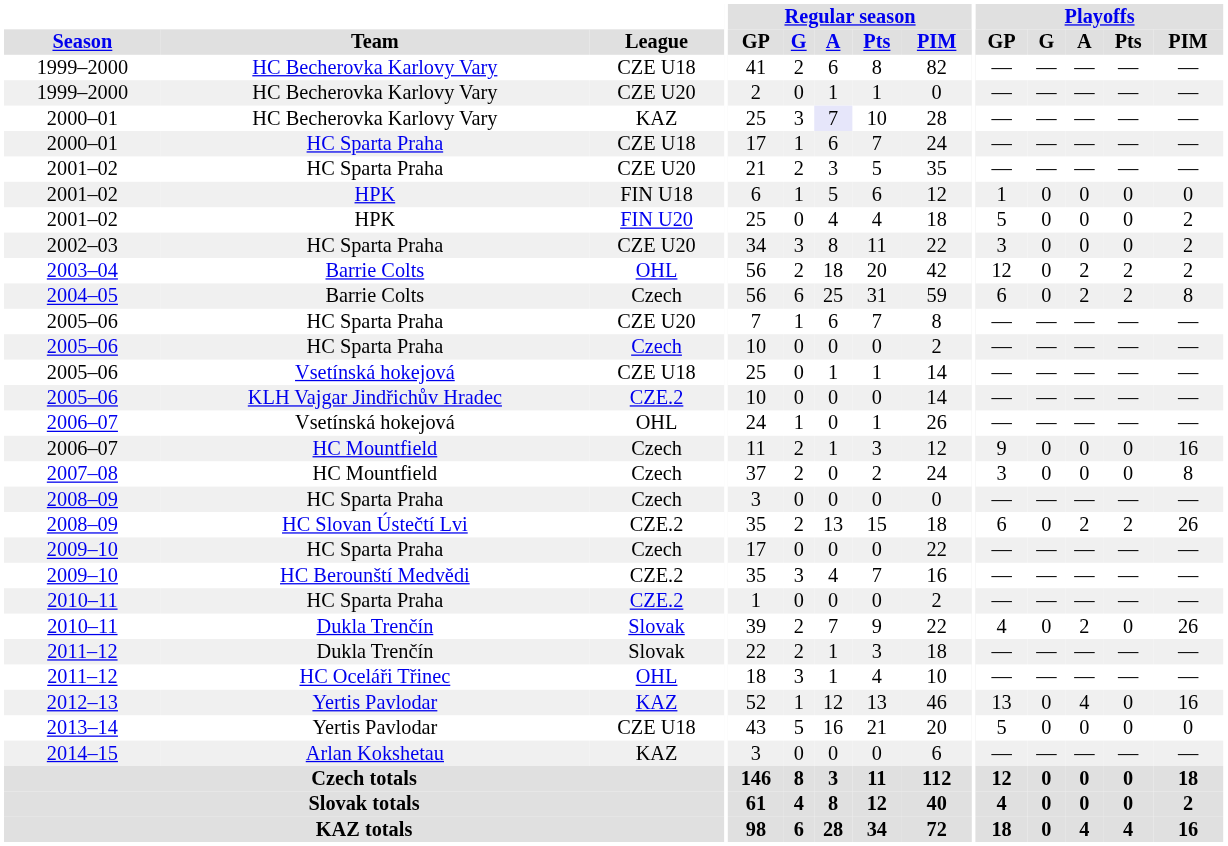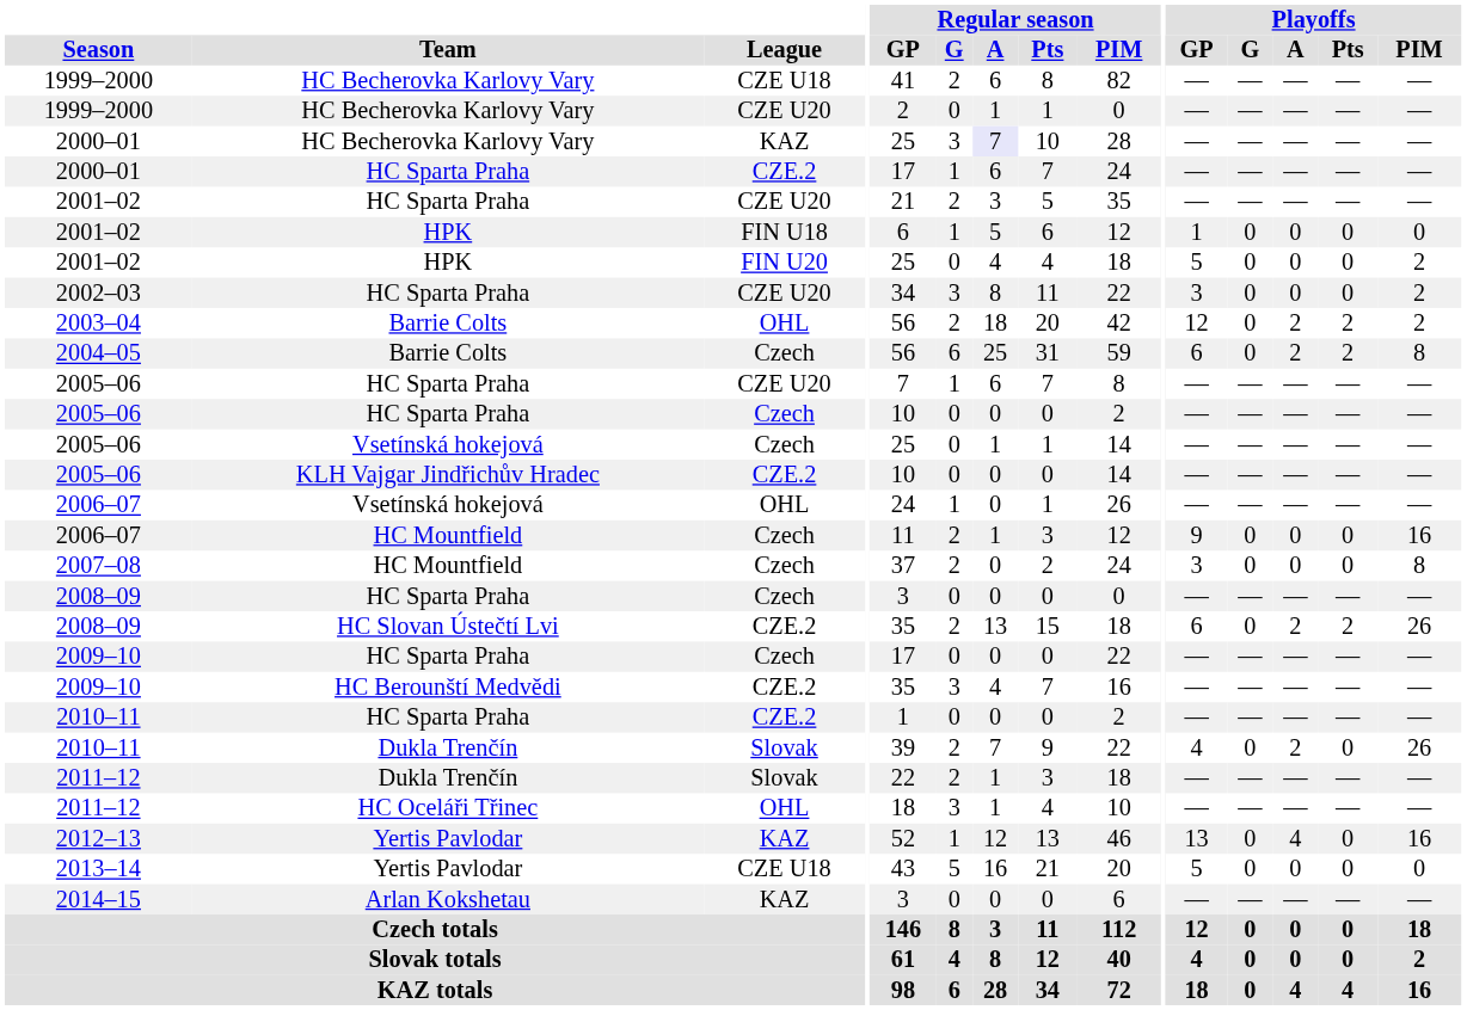2000–01 / HC Sparta Praha | League: CZE U18 -> CZE.2
2005–06 / Vsetínská hokejová | League: CZE U18 -> Czech
